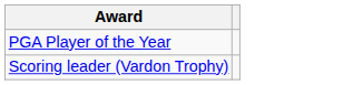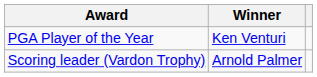+ column: Winner | Ken Venturi | Arnold Palmer
